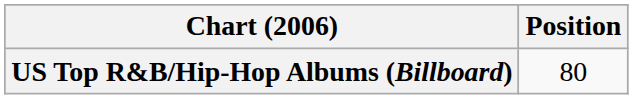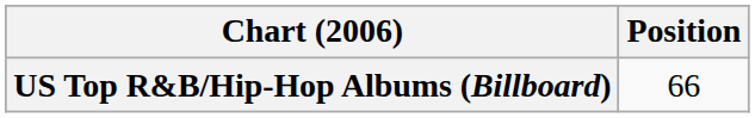US Top R&B/Hip-Hop Albums (Billboard) | Position: 80 -> 66
